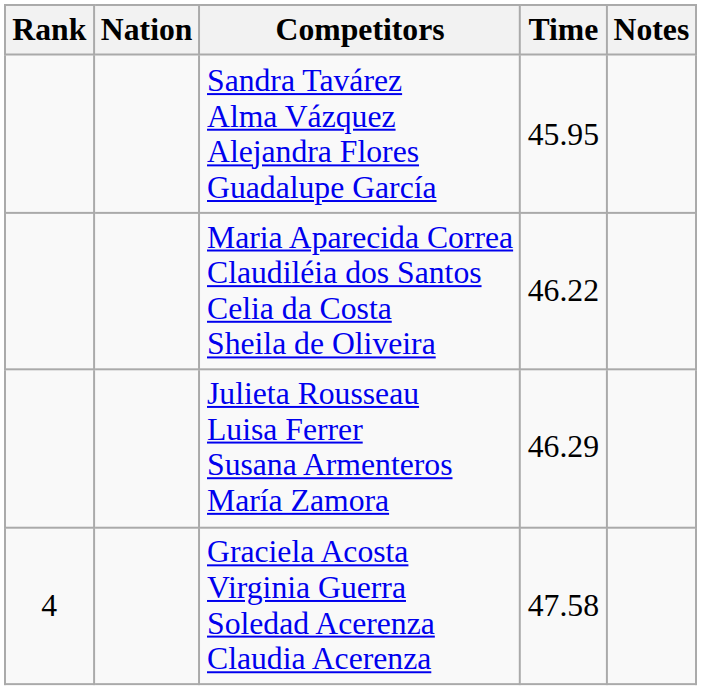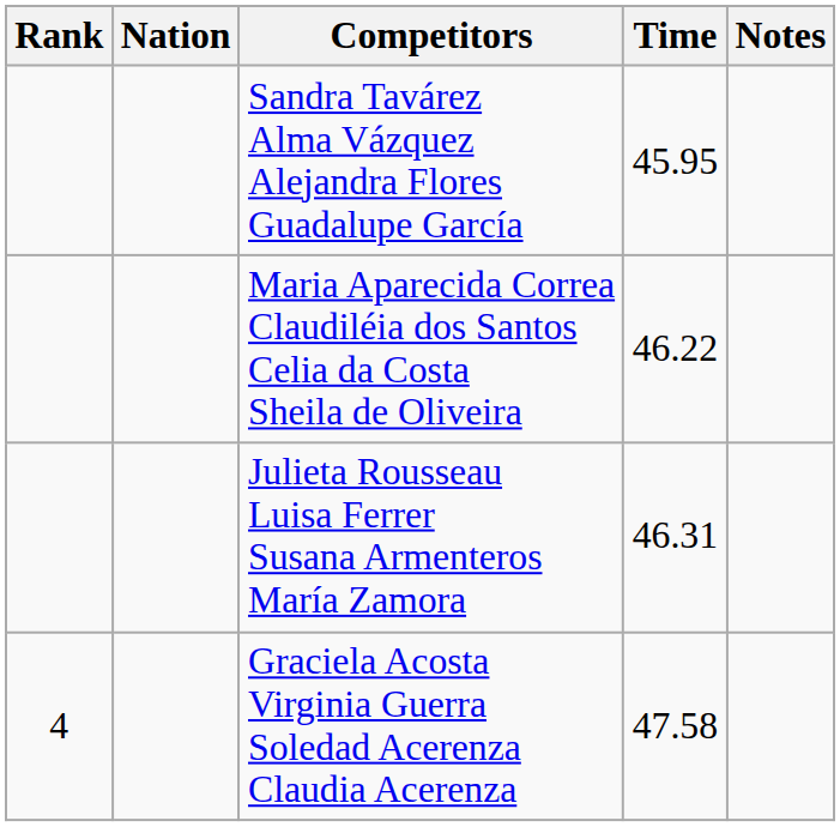Julieta Rousseau Luisa Ferrer Susana Armenteros María Zamora | Time: 46.29 -> 46.31
